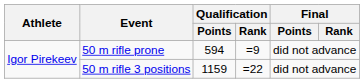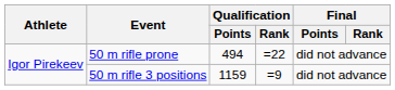50 m rifle prone | Qualification / Points: 594 -> 494
50 m rifle prone | Qualification / Rank: =9 -> =22
50 m rifle 3 positions | Qualification / Rank: =22 -> =9
